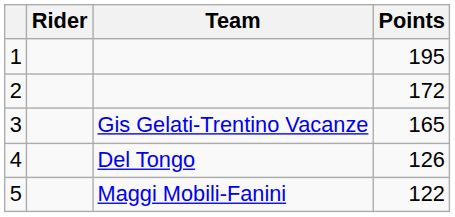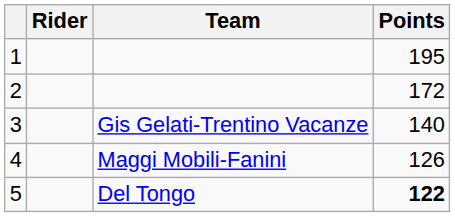3 | Points: 165 -> 140
4 | Team: Del Tongo -> Maggi Mobili-Fanini
5 | Team: Maggi Mobili-Fanini -> Del Tongo
5 | Points: normal -> bold
